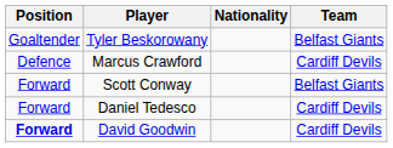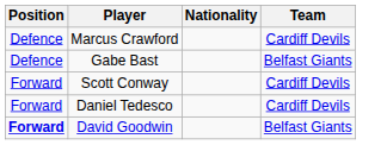- row: Goaltender | Tyler Beskorowany | Belfast Giants
+ row: Defence | Gabe Bast | Belfast Giants
Scott Conway | Team: Belfast Giants -> Cardiff Devils
David Goodwin | Team: Cardiff Devils -> Belfast Giants
